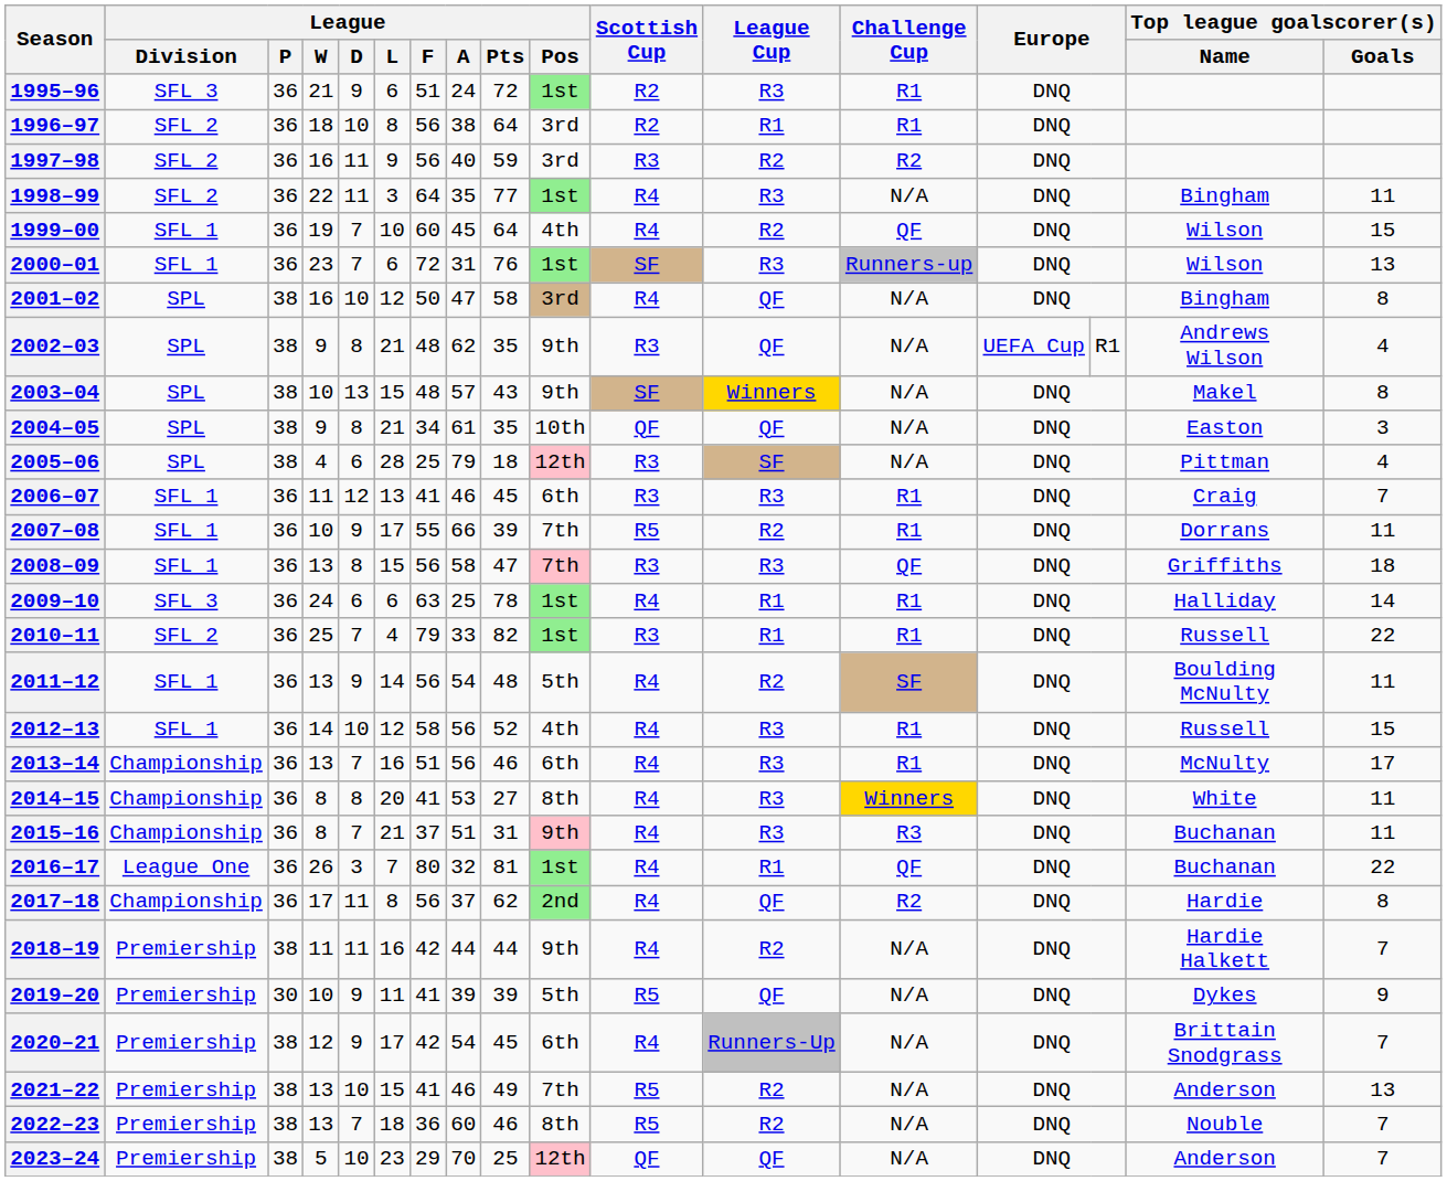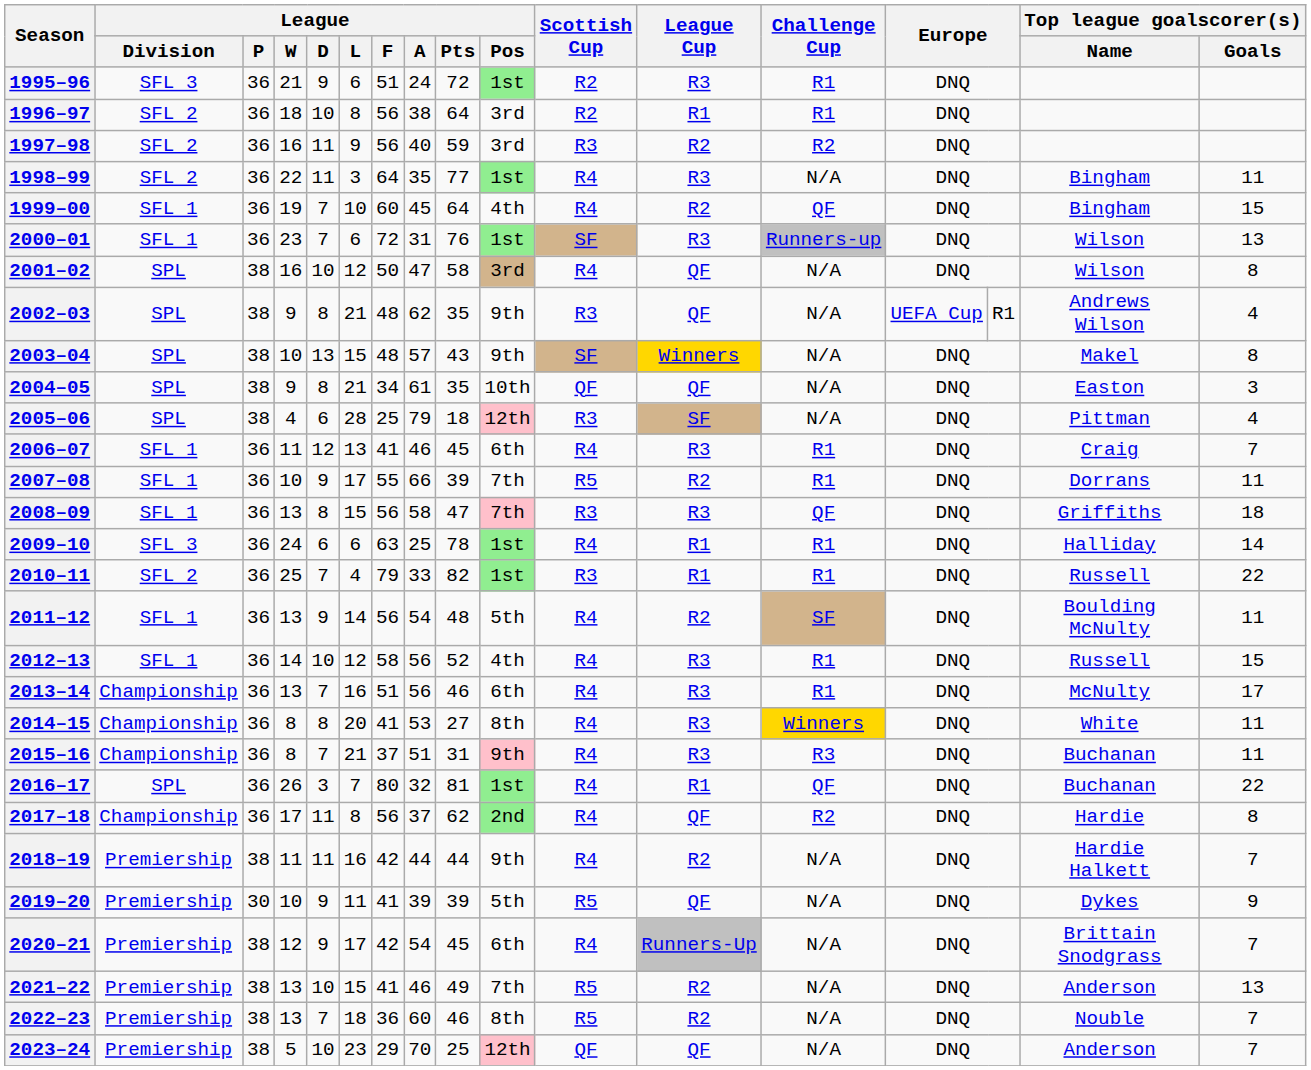1999–00 | Top league goalscorer(s) / Name: Wilson -> Bingham
2001–02 | Top league goalscorer(s) / Name: Bingham -> Wilson
2006–07 | Scottish Cup: R3 -> R4
2016–17 | League / Division: League One -> SPL
